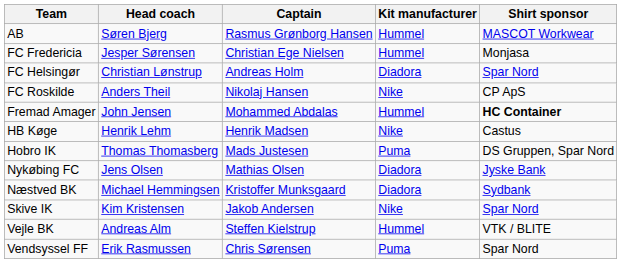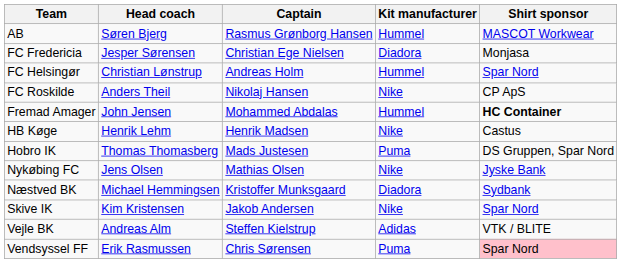FC Fredericia | Kit manufacturer: Hummel -> Diadora
FC Helsingør | Kit manufacturer: Diadora -> Hummel
Nykøbing FC | Kit manufacturer: Diadora -> Nike
Vejle BK | Kit manufacturer: Hummel -> Adidas
Vendsyssel FF | Shirt sponsor: no background -> pink background
